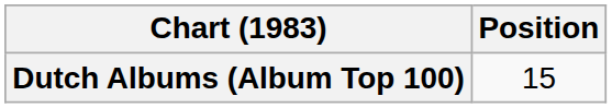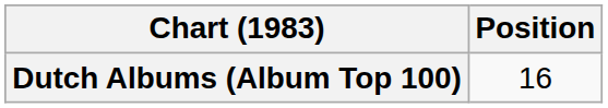Dutch Albums (Album Top 100) | Position: 15 -> 16
